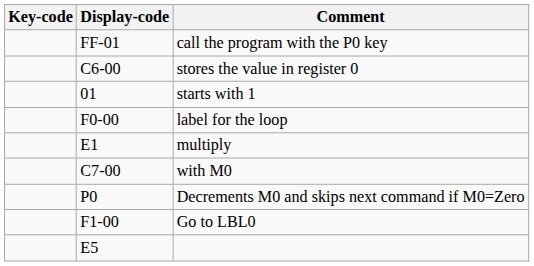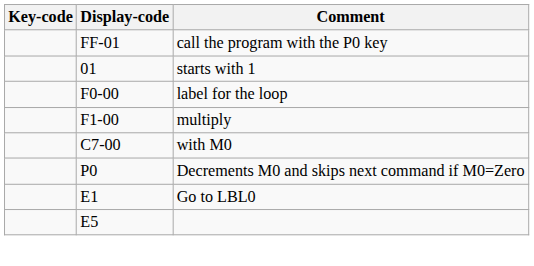- row: C6-00 | stores the value in register 0
multiply | Display-code: E1 -> F1-00
Go to LBL0 | Display-code: F1-00 -> E1
